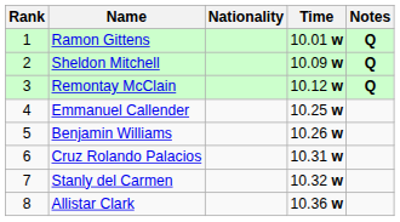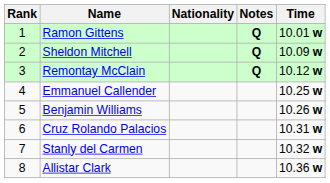columns swapped: Time <-> Notes
